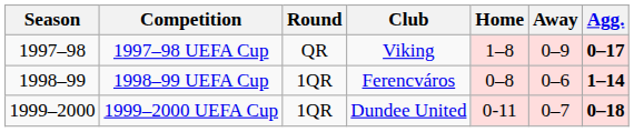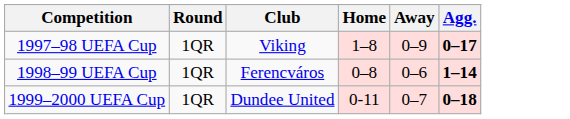- column: Season | 1997–98 | 1998–99 | 1999–2000
1997–98 UEFA Cup | Round: QR -> 1QR
